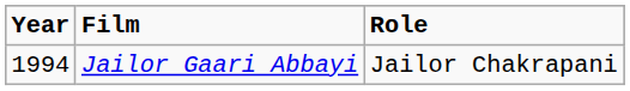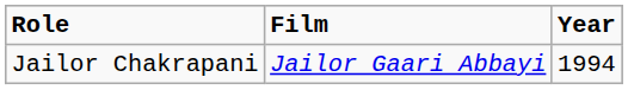columns swapped: Year <-> Role
